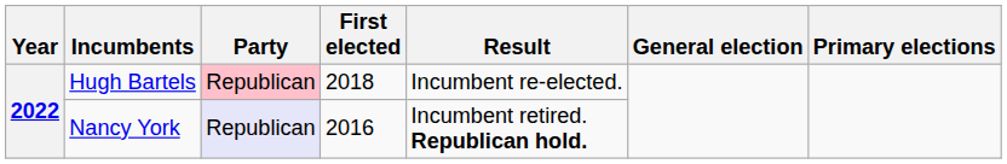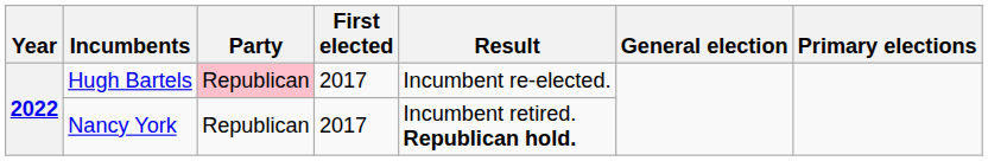Hugh Bartels | First elected: 2018 -> 2017
Nancy York | Party: lavender background -> no background
Nancy York | First elected: 2016 -> 2017
